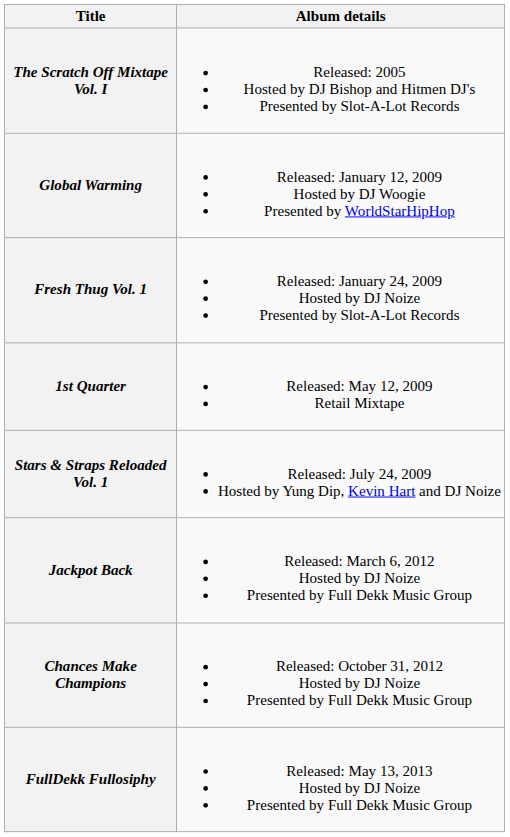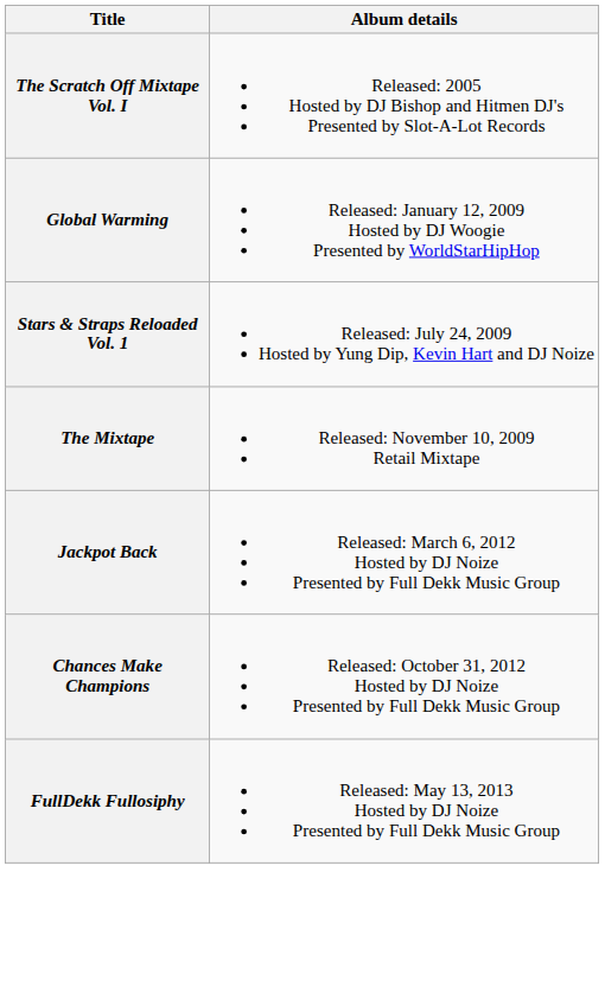- row: Fresh Thug Vol. 1 | Released: January 24, 2009 Hosted by DJ Noize Presented by Slot-A-Lot Records
- row: 1st Quarter | Released: May 12, 2009 Retail Mixtape
+ row: The Mixtape | Released: November 10, 2009 Retail Mixtape
